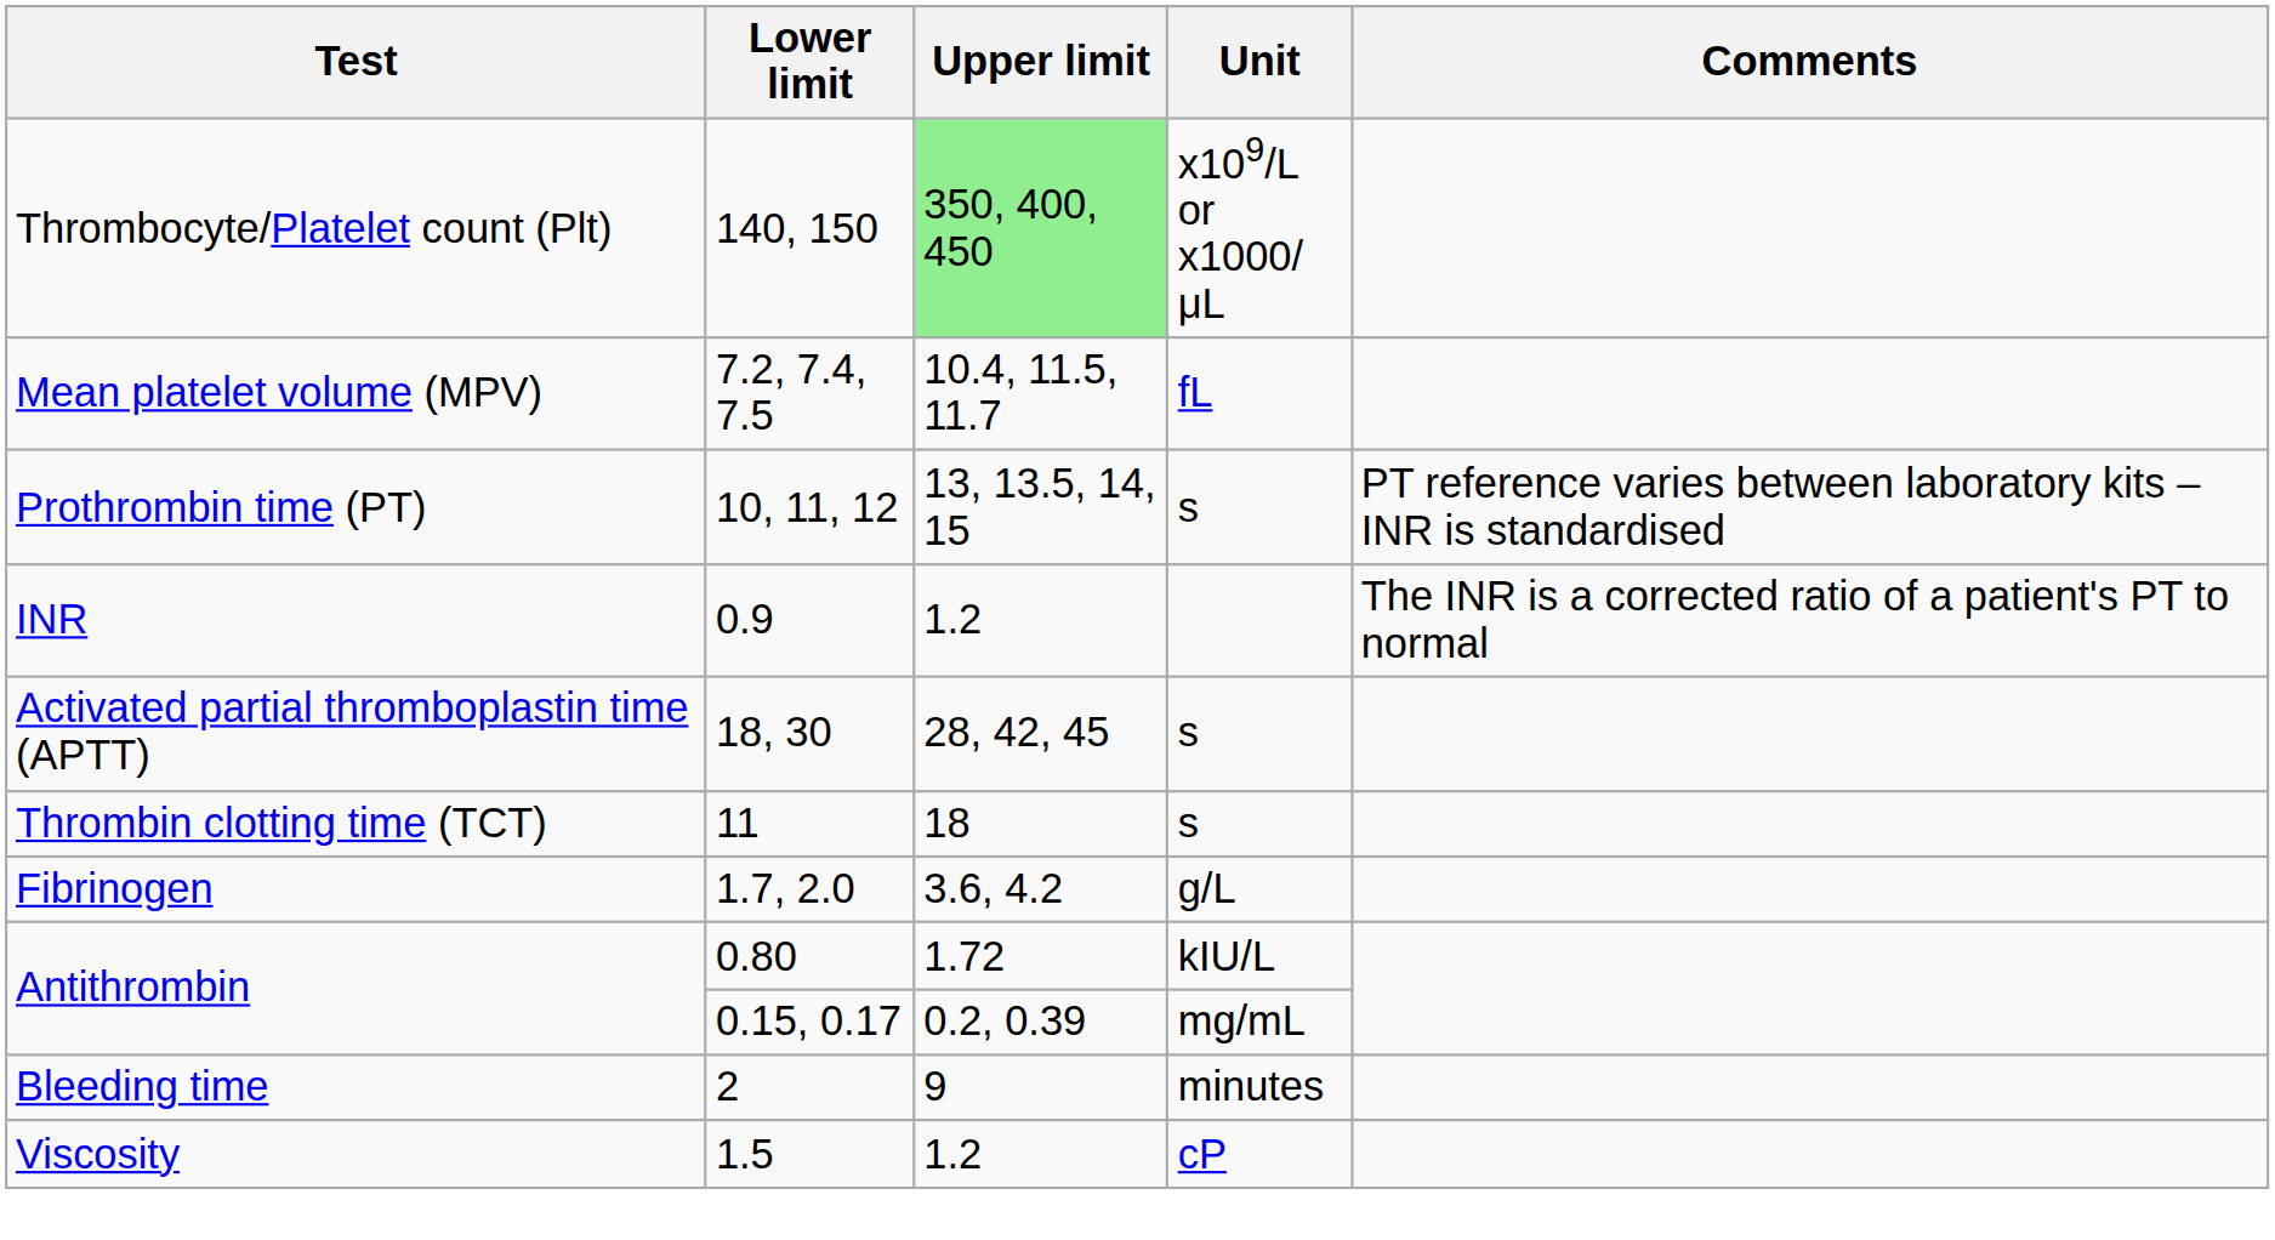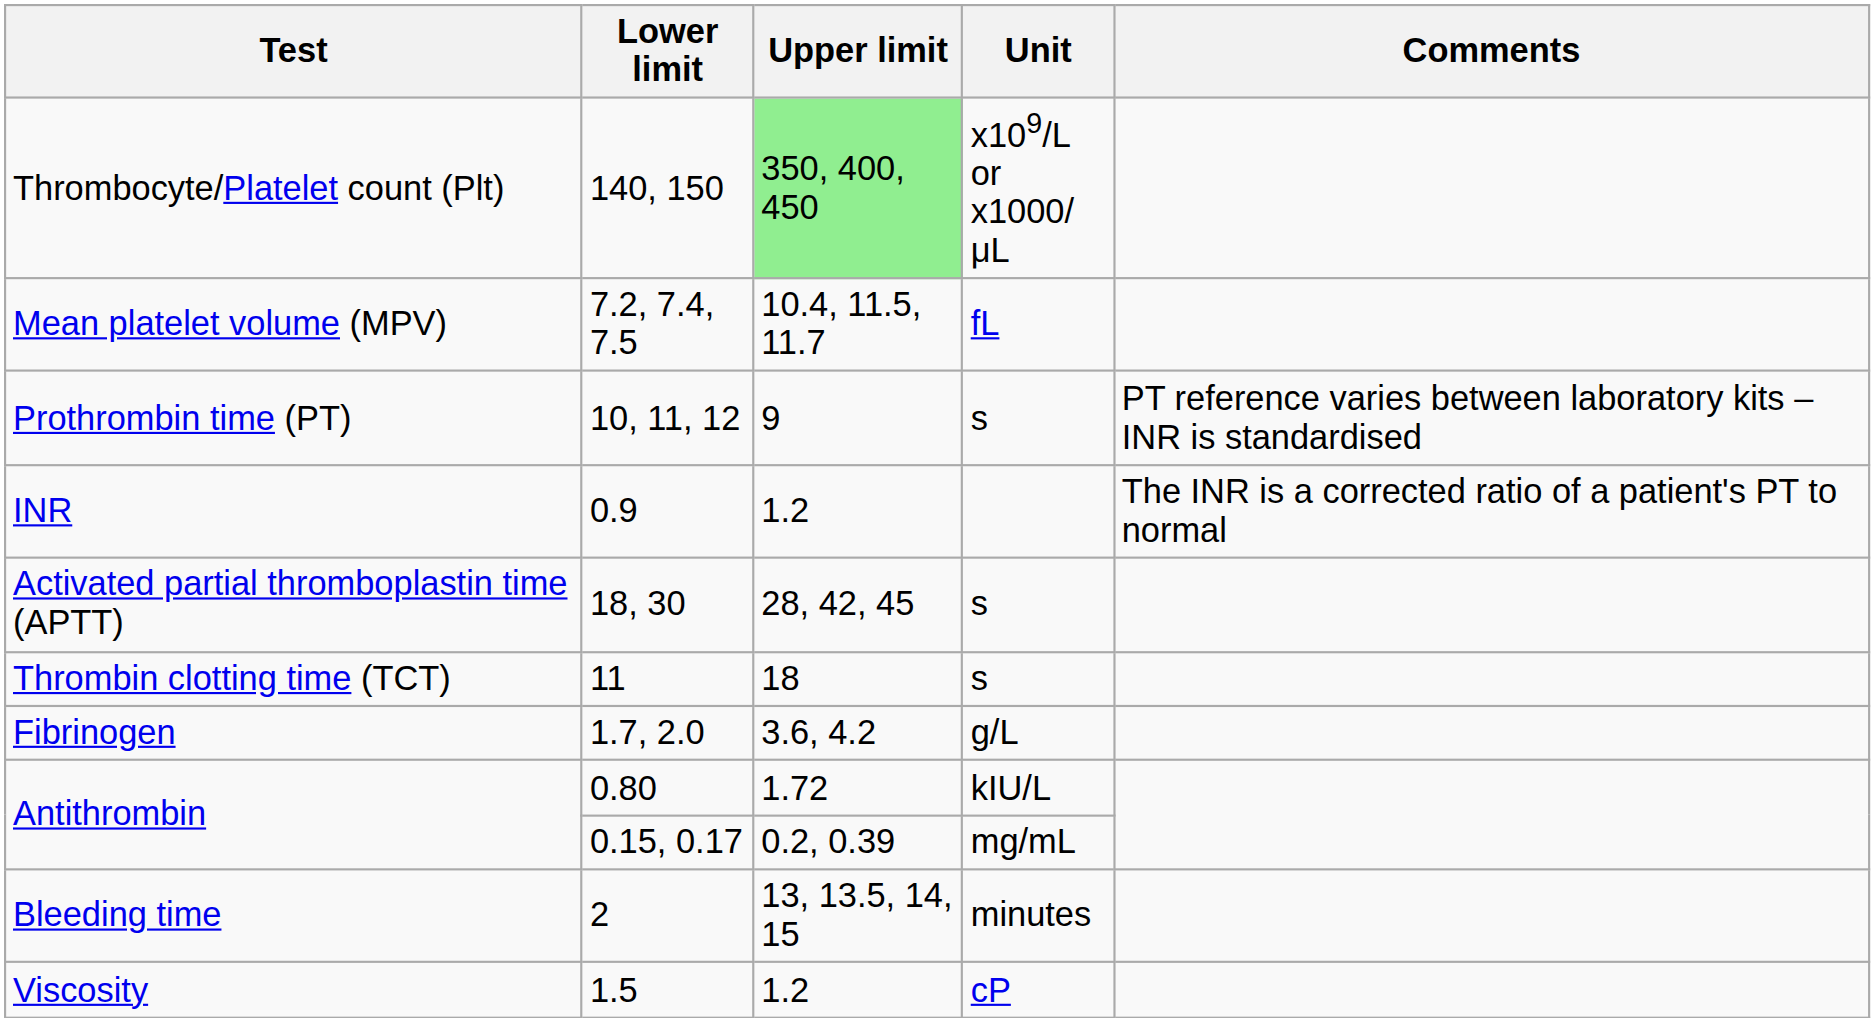Prothrombin time (PT) | Upper limit: 13, 13.5, 14, 15 -> 9
Bleeding time | Upper limit: 9 -> 13, 13.5, 14, 15
